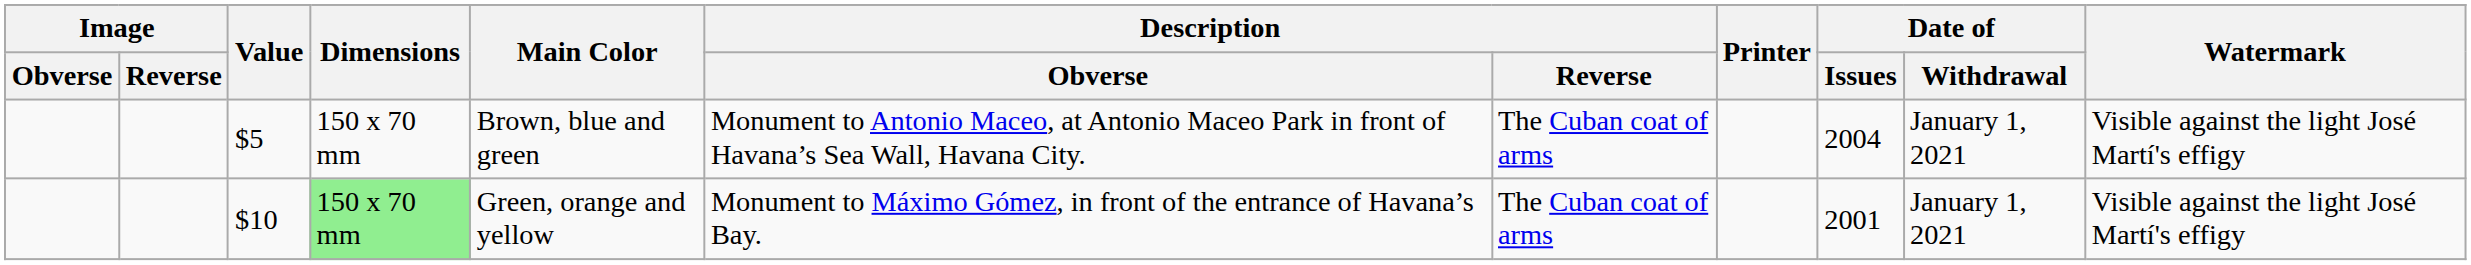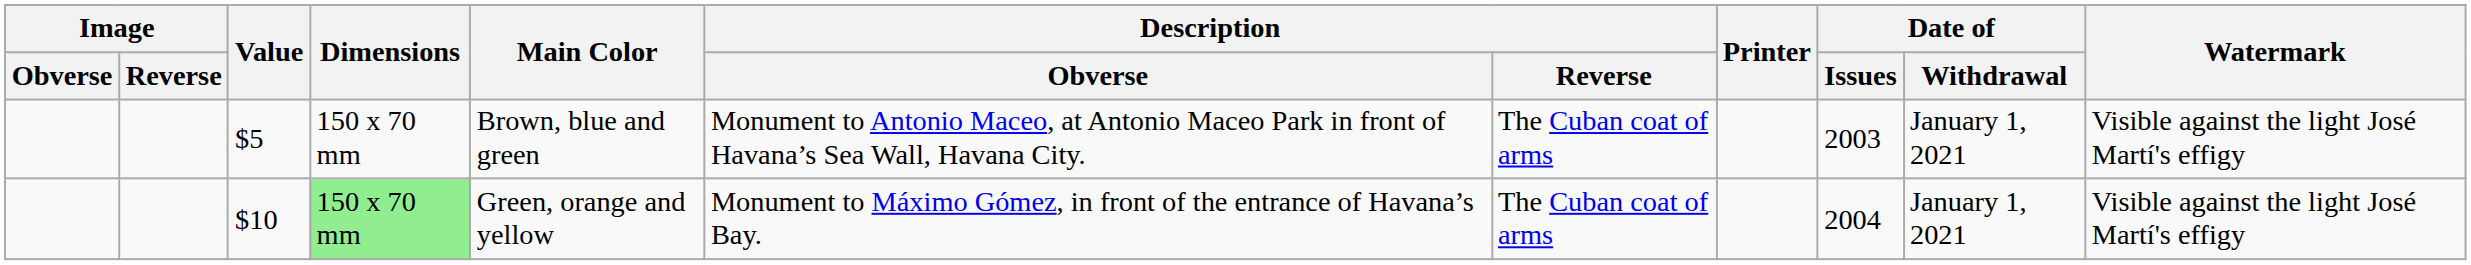$5 | Date of / Issues: 2004 -> 2003
$10 | Date of / Issues: 2001 -> 2004
